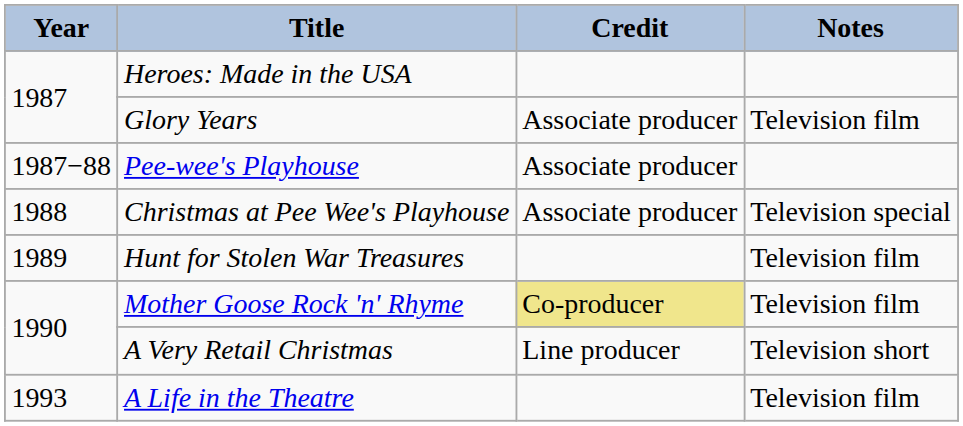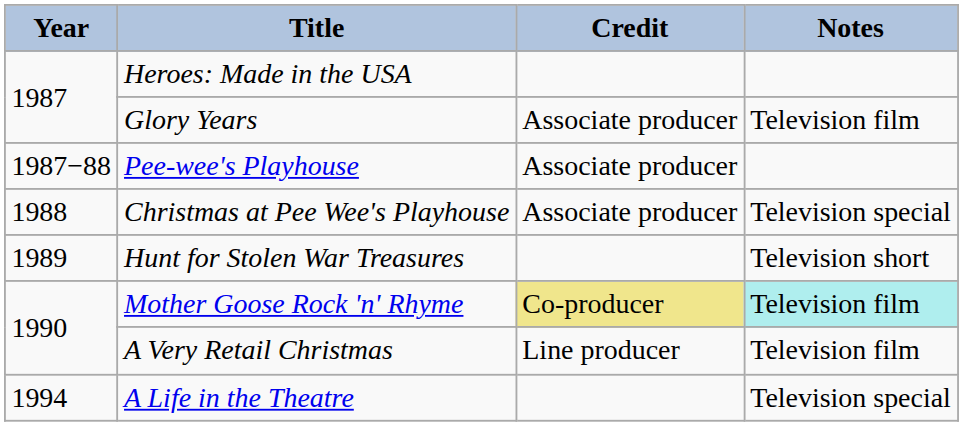Hunt for Stolen War Treasures | Notes: Television film -> Television short
Mother Goose Rock 'n' Rhyme | Notes: no background -> paleturquoise background
A Very Retail Christmas | Notes: Television short -> Television film
A Life in the Theatre | Year: 1993 -> 1994
A Life in the Theatre | Notes: Television film -> Television special
